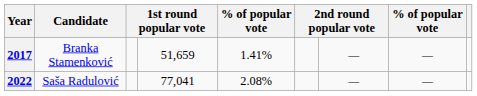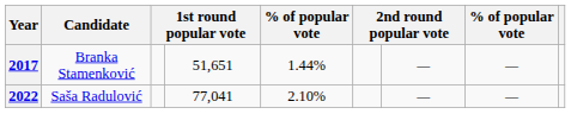2017 | column 4: 51,659 -> 51,651
2017 | column 5: 1.41% -> 1.44%
2022 | column 5: 2.08% -> 2.10%
